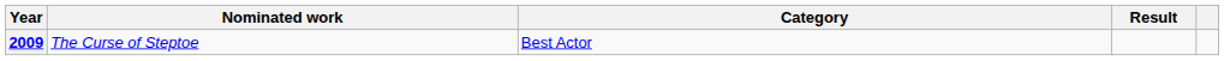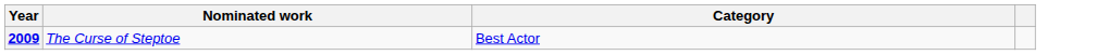- column: Result
